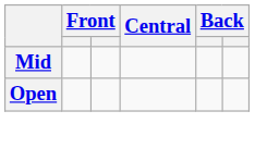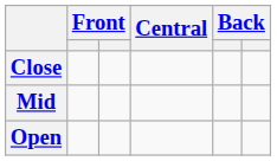+ row: Close
